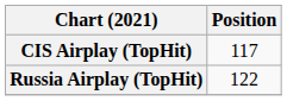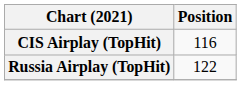CIS Airplay (TopHit) | Position: 117 -> 116
